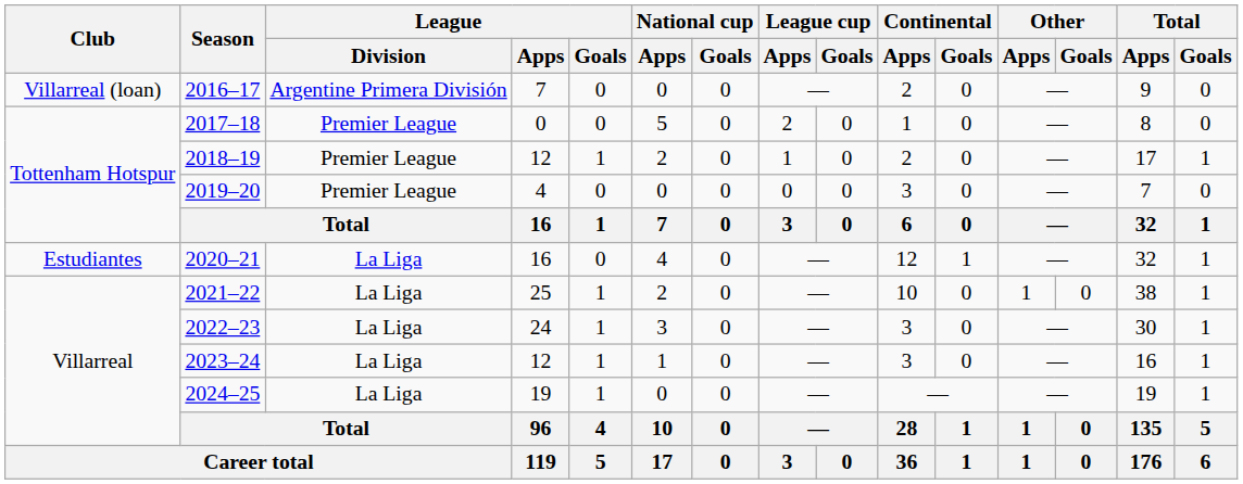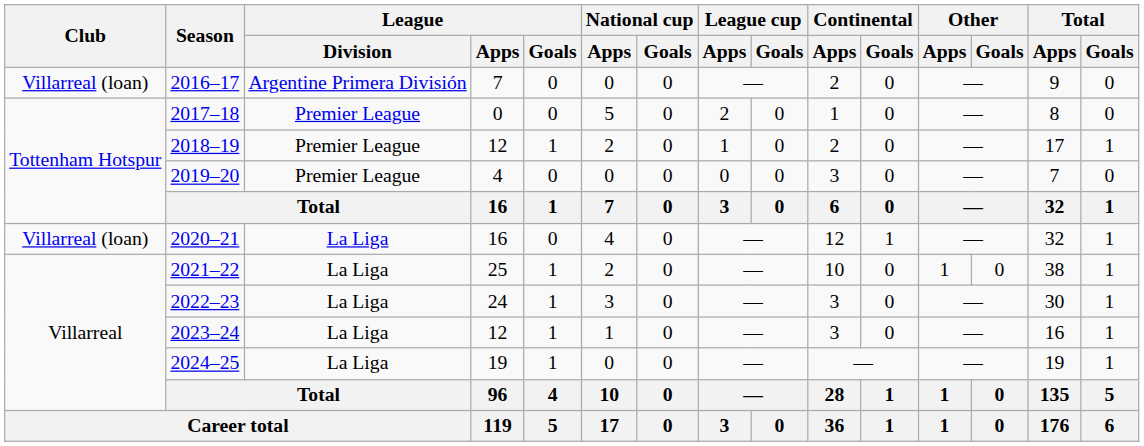2020–21 | Club: Estudiantes -> Villarreal (loan)
